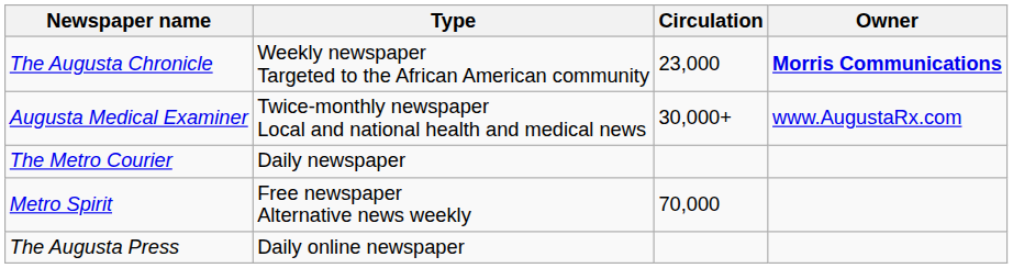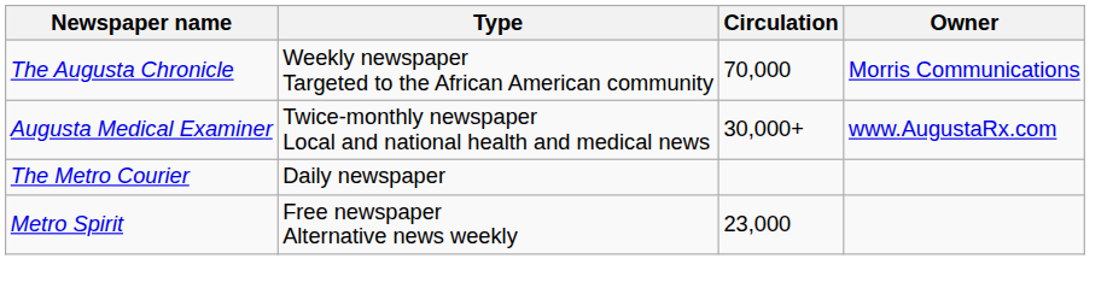The Augusta Chronicle | Circulation: 23,000 -> 70,000
The Augusta Chronicle | Owner: bold -> normal
Metro Spirit | Circulation: 70,000 -> 23,000
- row: The Augusta Press | Daily online newspaper
